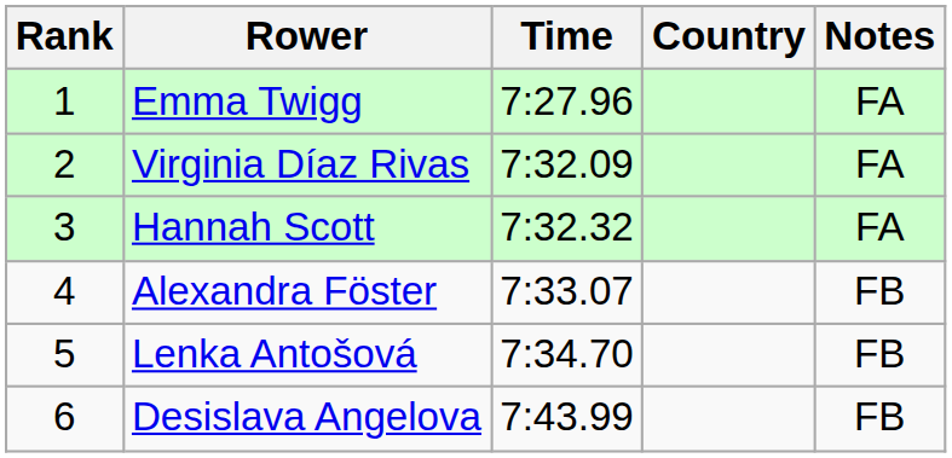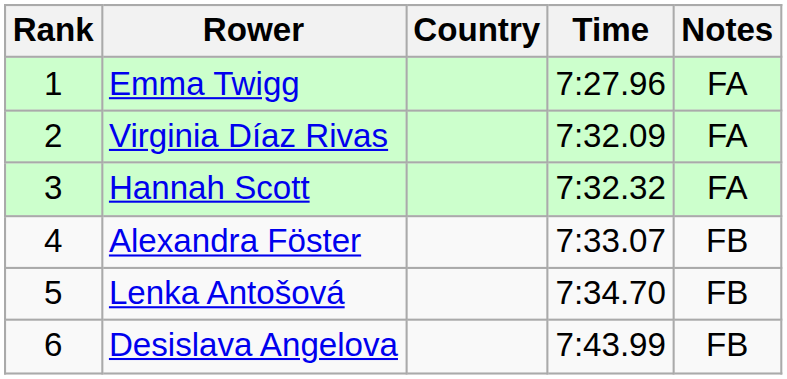columns swapped: Country <-> Time
